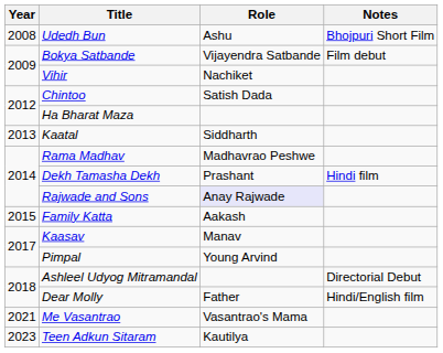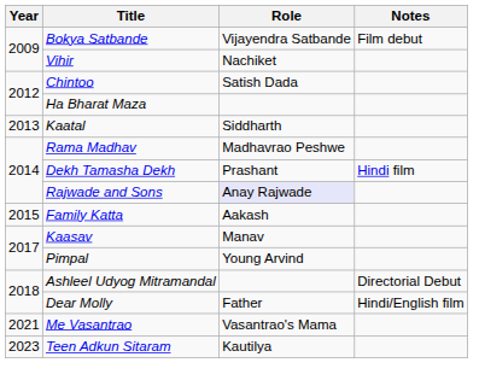- row: 2008 | Udedh Bun | Ashu | Bhojpuri Short Film
